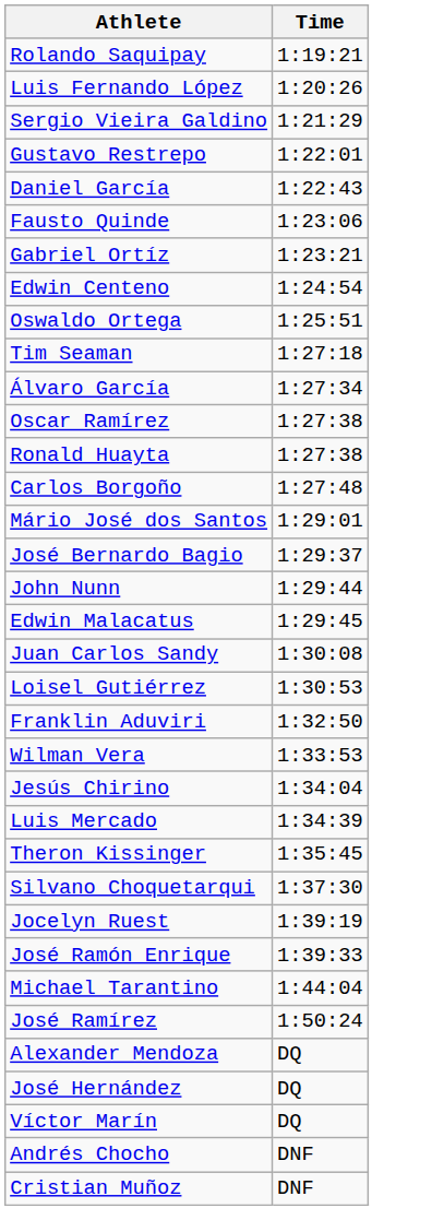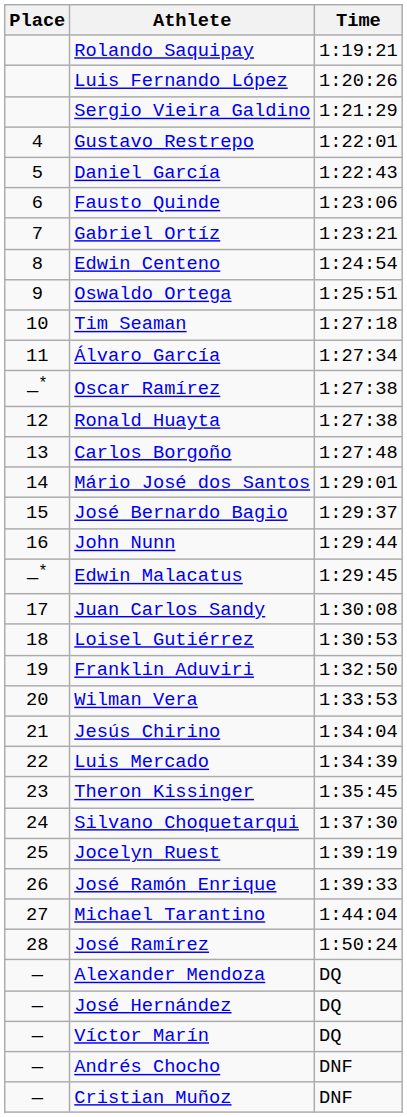+ column: Place | 4 | 5 | 6 | 7 | 8 | 9 | 10 | 11 | —* | 12 | 13 | 14 | 15 | 16 | —* | 17 | 18 | 19 | 20 | 21 | 22 | 23 | 24 | 25 | 26 | 27 | 28 | — | — | — | — | —
